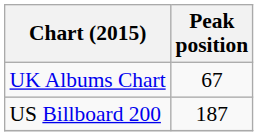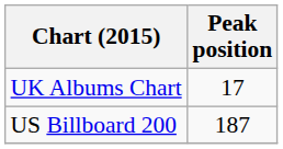UK Albums Chart | Peak position: 67 -> 17
